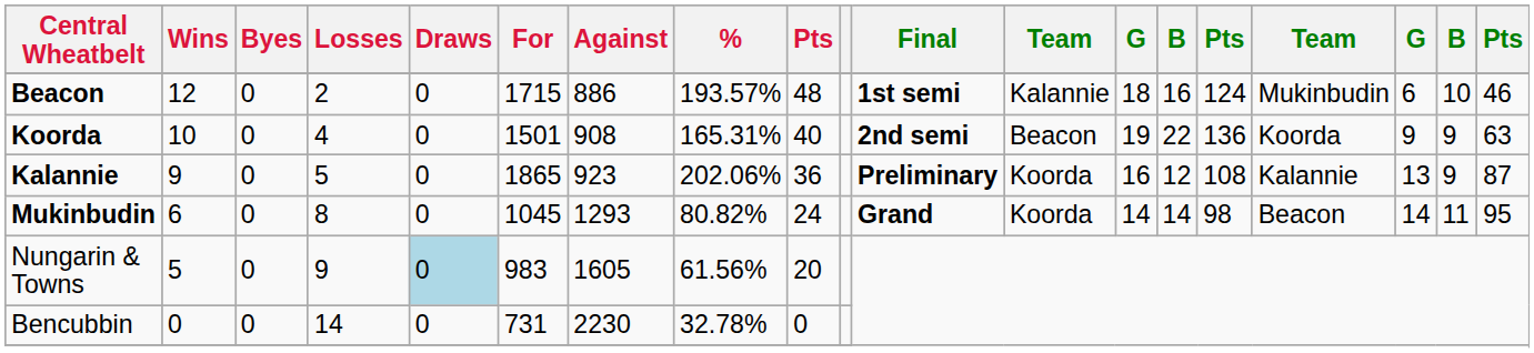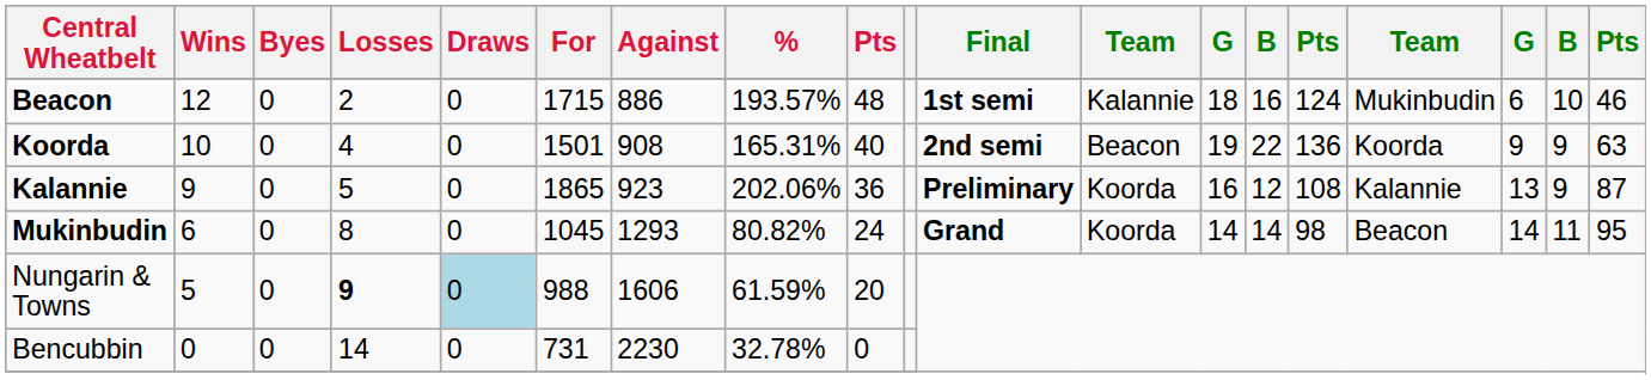Nungarin & Towns | Losses: normal -> bold
Nungarin & Towns | For: 983 -> 988
Nungarin & Towns | Against: 1605 -> 1606
Nungarin & Towns | %: 61.56% -> 61.59%
